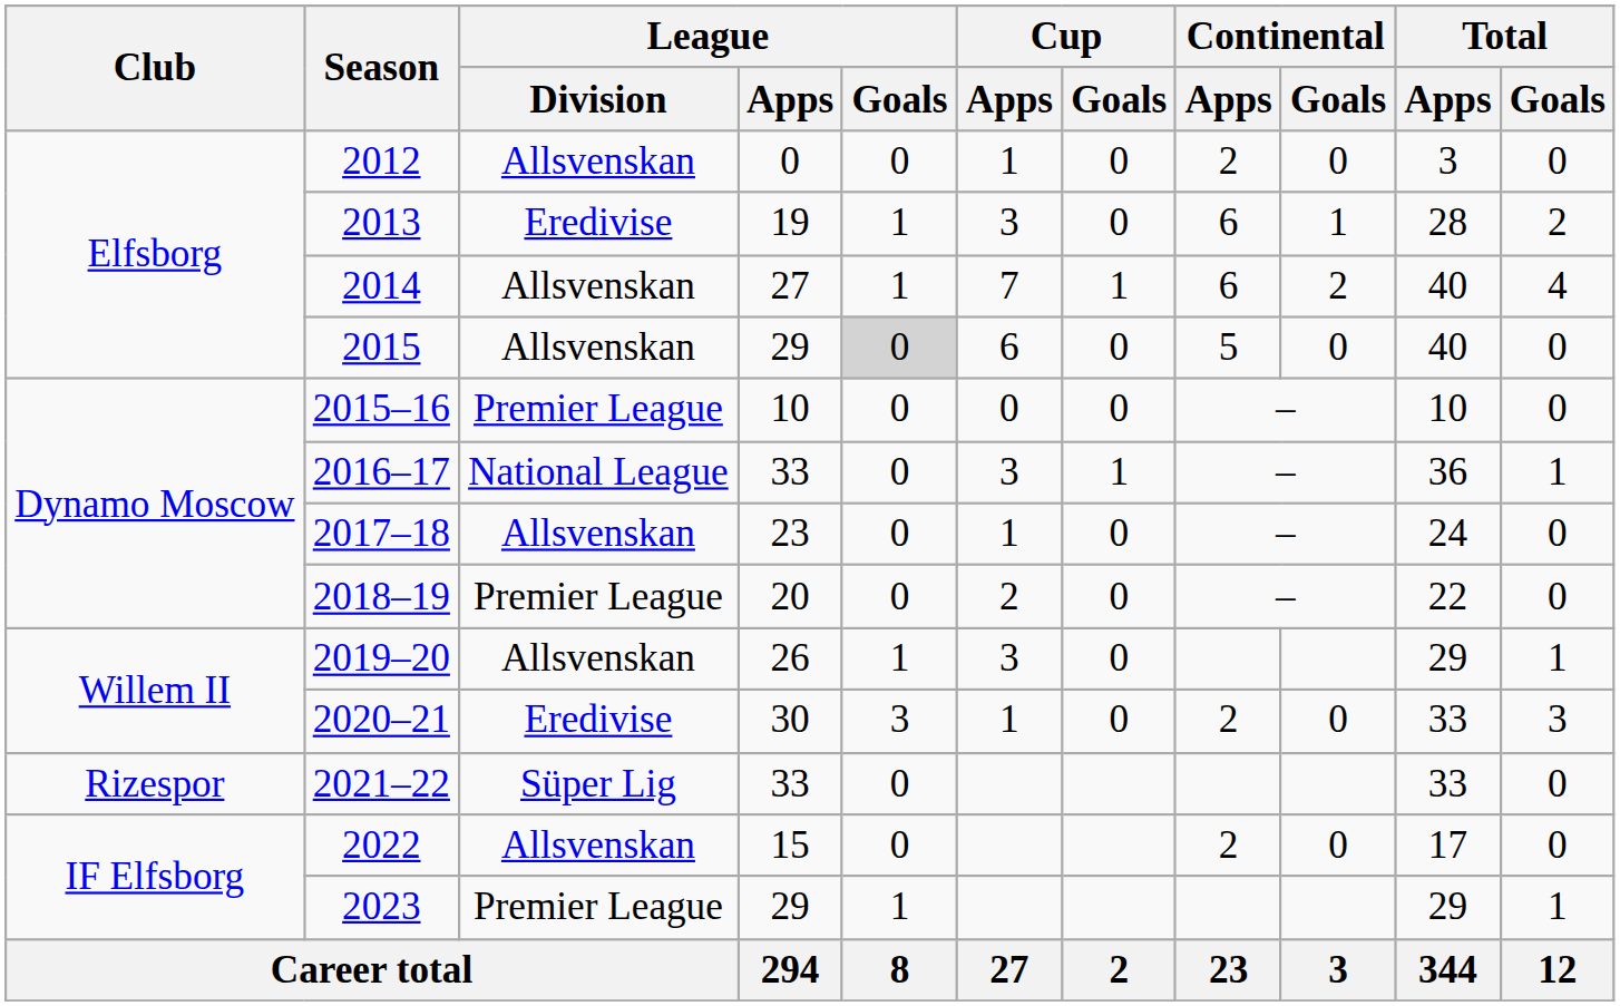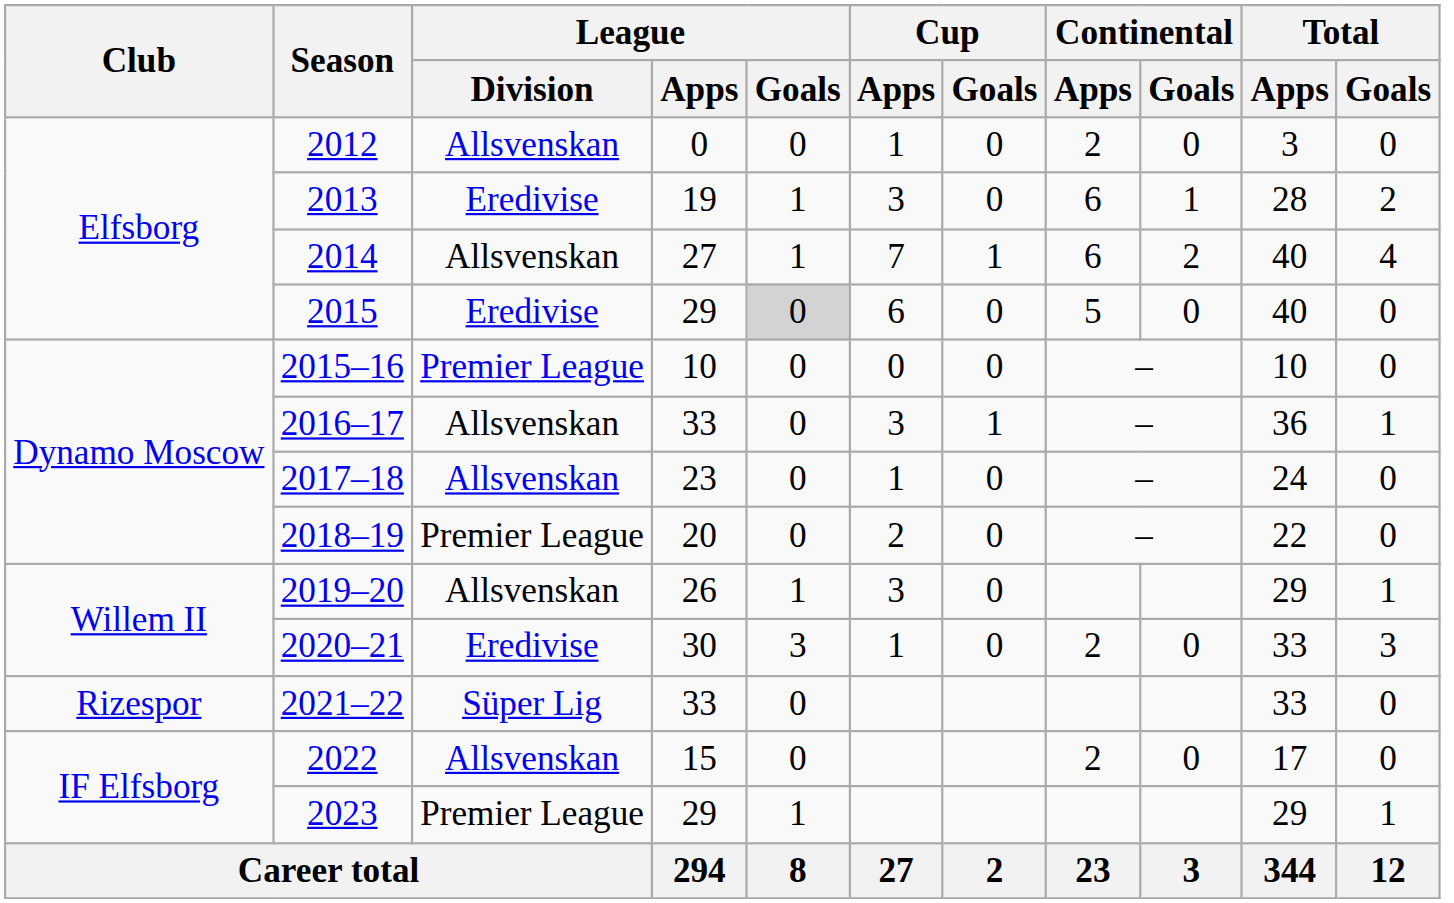2015 | League / Division: Allsvenskan -> Eredivise
2016–17 | League / Division: National League -> Allsvenskan
